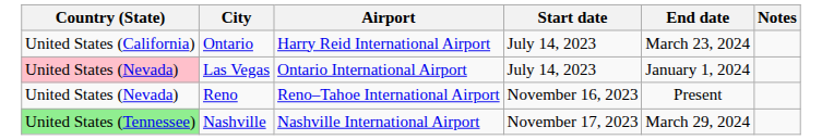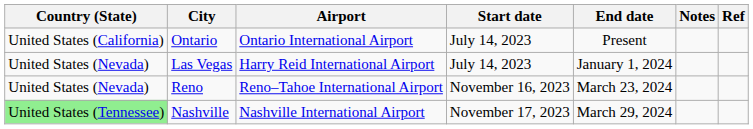+ column: Ref
Ontario | Airport: Harry Reid International Airport -> Ontario International Airport
Ontario | End date: March 23, 2024 -> Present
Las Vegas | Country (State): pink background -> no background
Las Vegas | Airport: Ontario International Airport -> Harry Reid International Airport
Reno | End date: Present -> March 23, 2024
